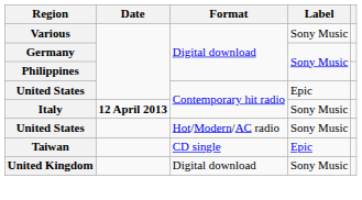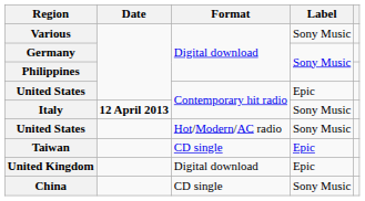United Kingdom | Label: Sony Music -> Epic
+ row: China | CD single | Sony Music
